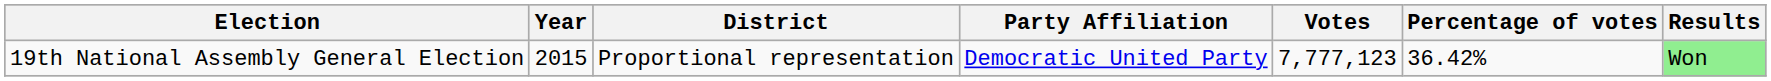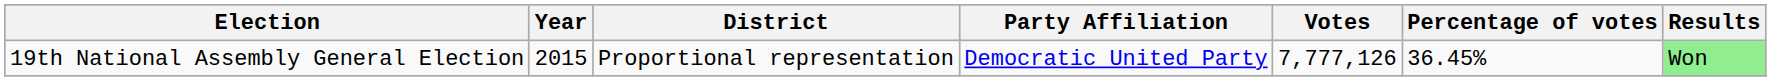19th National Assembly General Election | Votes: 7,777,123 -> 7,777,126
19th National Assembly General Election | Percentage of votes: 36.42% -> 36.45%
